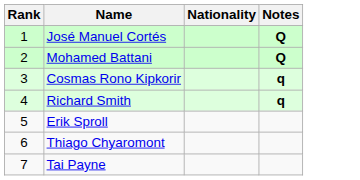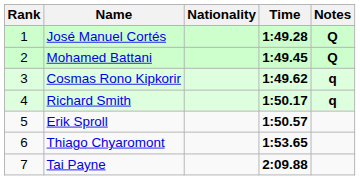+ column: Time | 1:49.28 | 1:49.45 | 1:49.62 | 1:50.17 | 1:50.57 | 1:53.65 | 2:09.88
